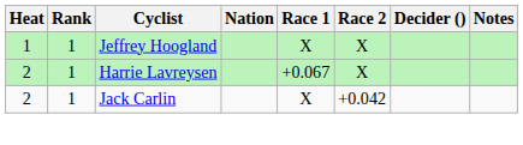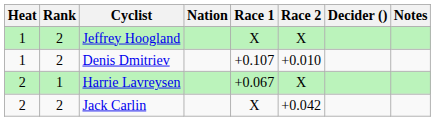Jeffrey Hoogland | Rank: 1 -> 2
+ row: 1 | 2 | Denis Dmitriev | +0.107 | +0.010
Jack Carlin | Rank: 1 -> 2
